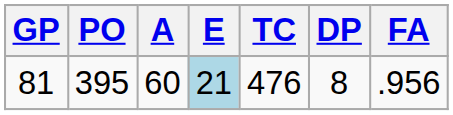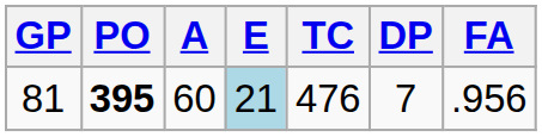81 | PO: normal -> bold
81 | DP: 8 -> 7
